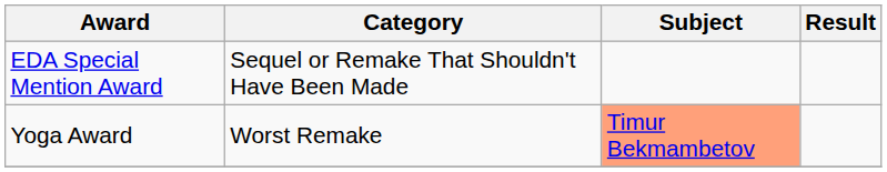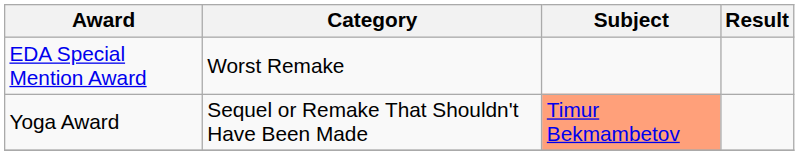EDA Special Mention Award | Category: Sequel or Remake That Shouldn't Have Been Made -> Worst Remake
Yoga Award | Category: Worst Remake -> Sequel or Remake That Shouldn't Have Been Made
